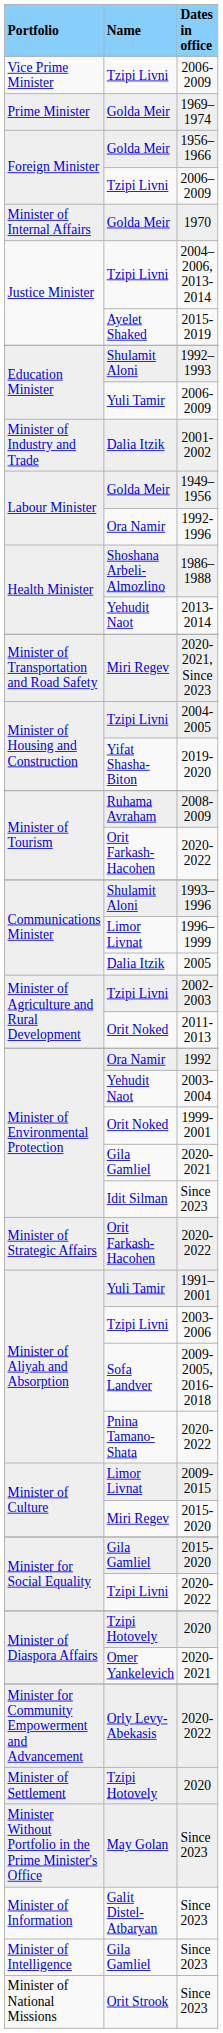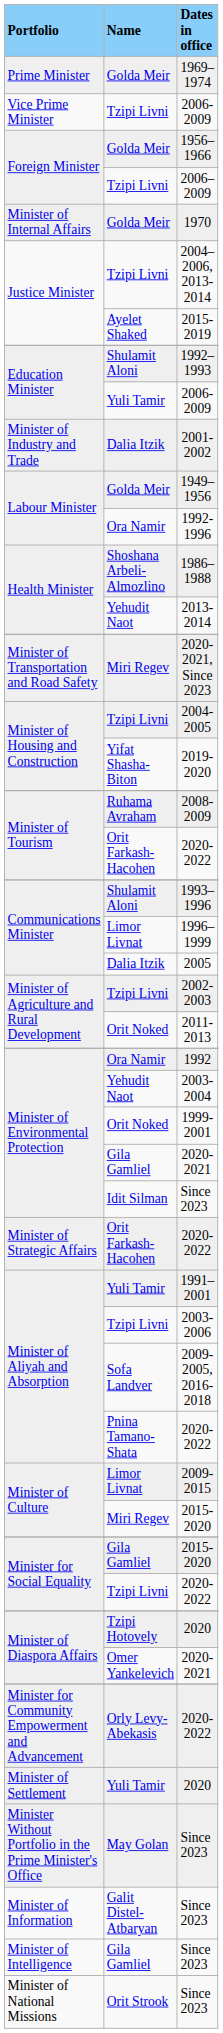rows swapped: 1969–1974 <-> Vice Prime Minister / 2006-2009
Minister of Settlement / 2020 | Name: Tzipi Hotovely -> Yuli Tamir
